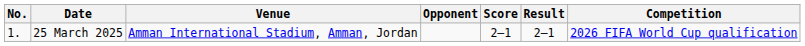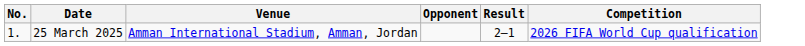- column: Score | 2–1
